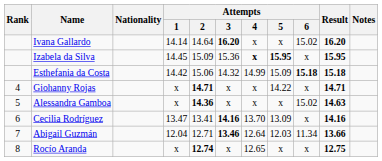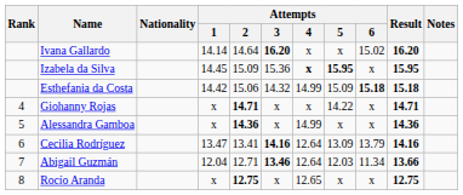Alessandra Gamboa | Attempts / 4: x -> 14.99
Alessandra Gamboa | Attempts / 6: 15.02 -> x
Alessandra Gamboa | Result: 14.63 -> 14.36
Cecilia Rodríguez | Attempts / 4: 13.70 -> 12.64
Cecilia Rodríguez | Attempts / 6: x -> 13.79
Rocío Aranda | Attempts / 2: 12.74 -> 12.75
